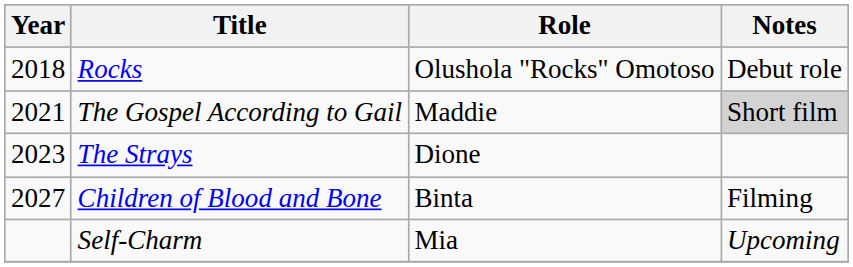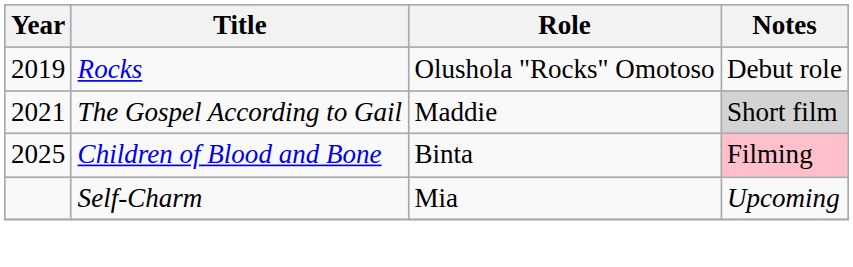Rocks | Year: 2018 -> 2019
- row: 2023 | The Strays | Dione
Children of Blood and Bone | Year: 2027 -> 2025
Children of Blood and Bone | Notes: no background -> pink background
